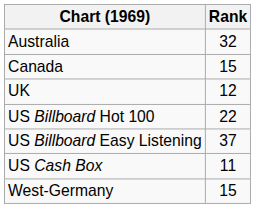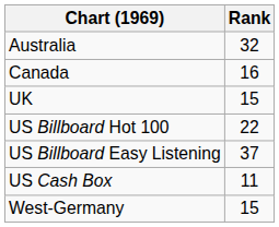Canada | Rank: 15 -> 16
UK | Rank: 12 -> 15
